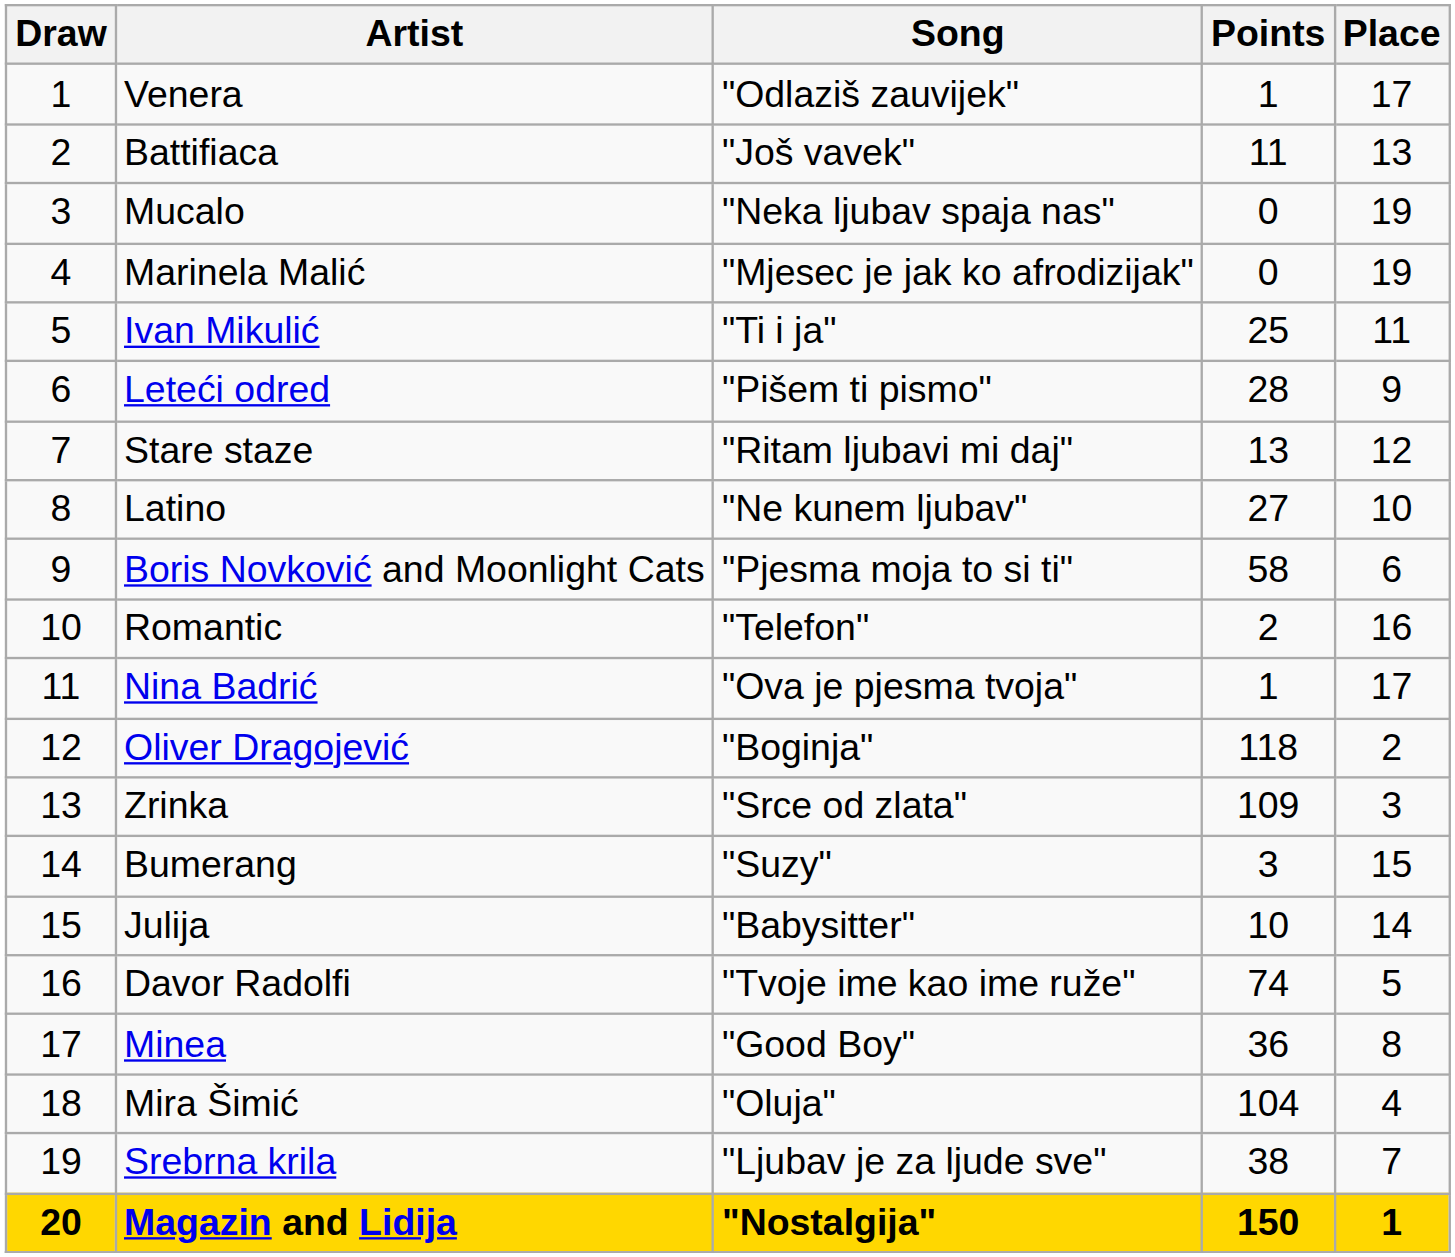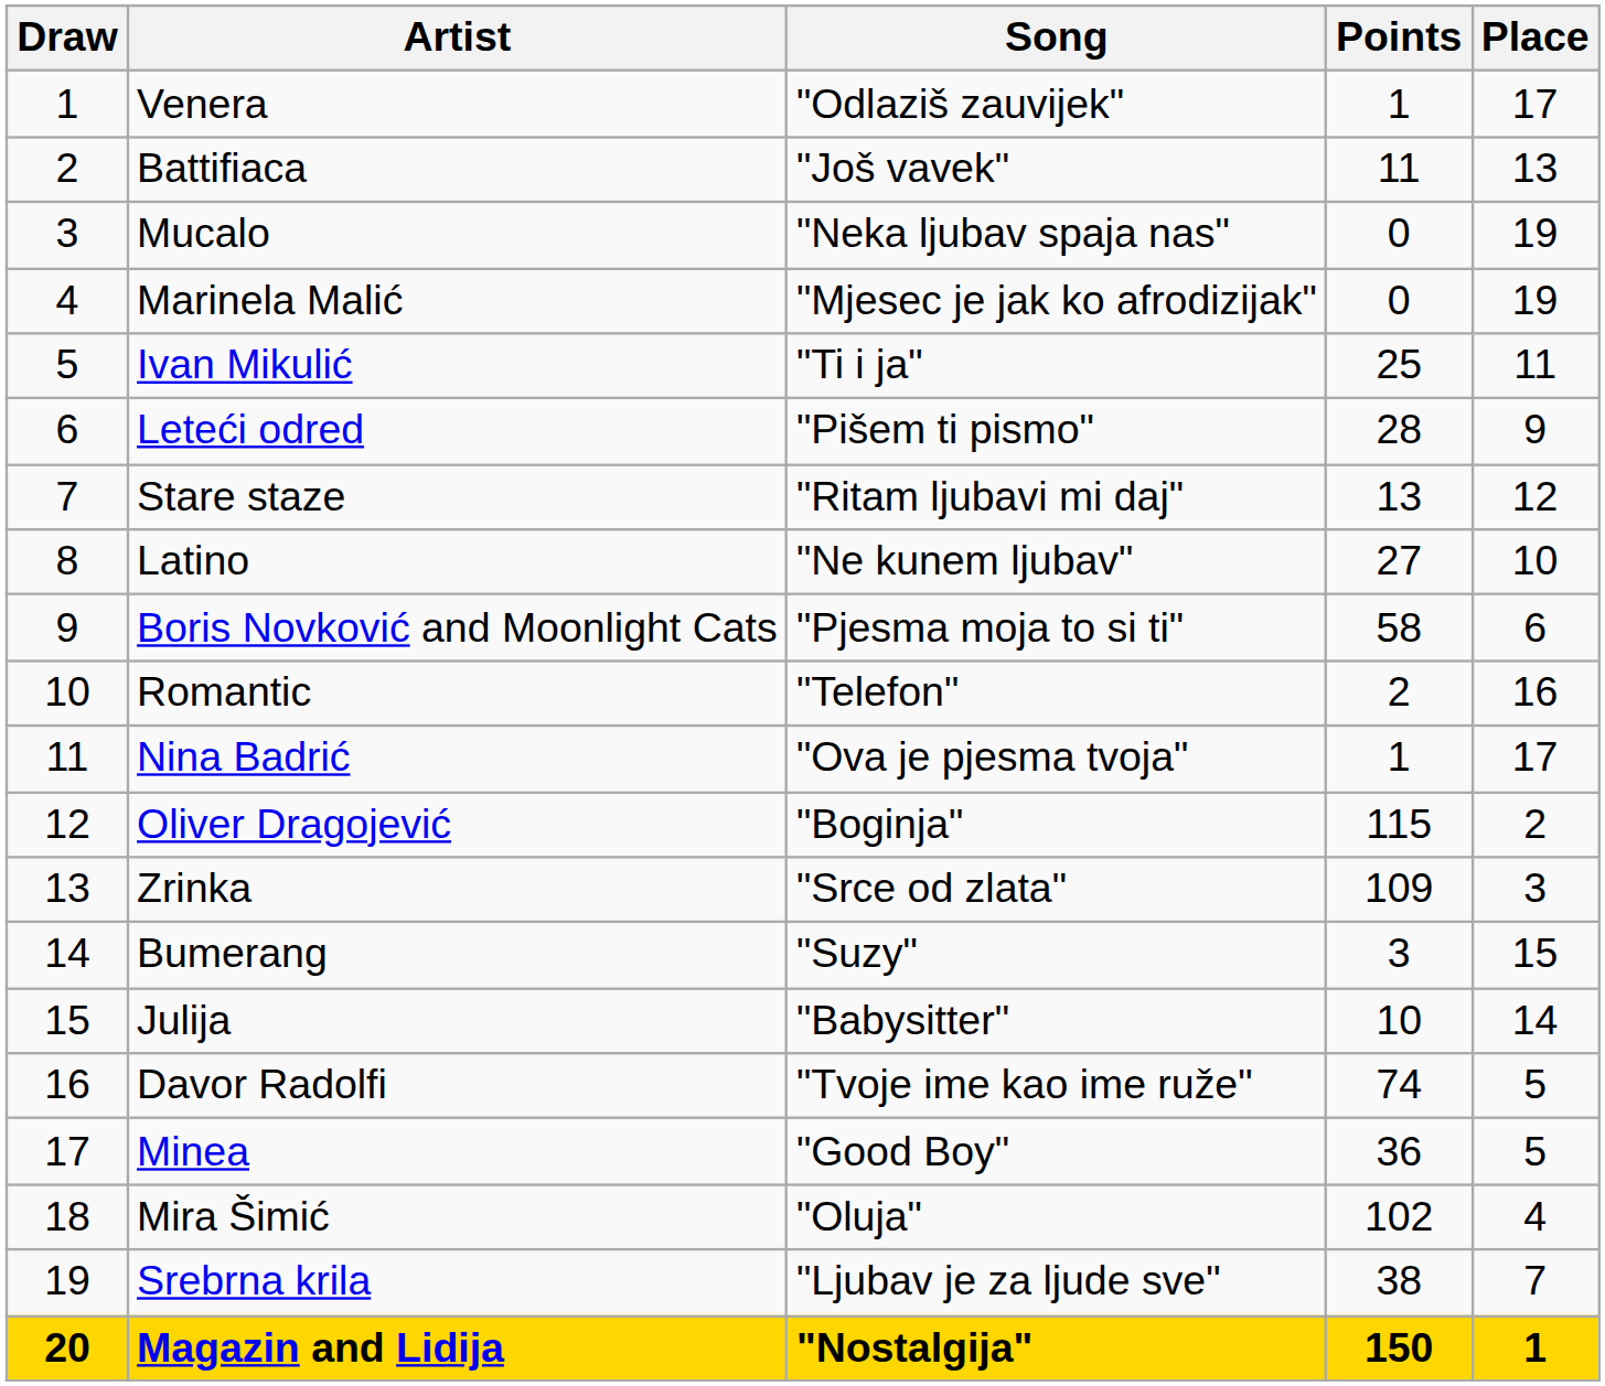Oliver Dragojević | Points: 118 -> 115
Minea | Place: 8 -> 5
Mira Šimić | Points: 104 -> 102
